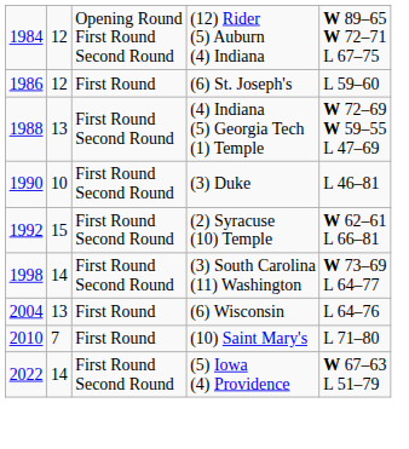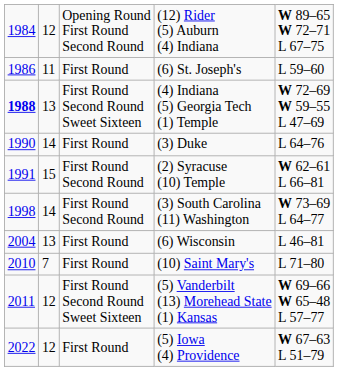(6) St. Joseph's | column 2: 12 -> 11
(4) Indiana (5) Georgia Tech (1) Temple | column 1: normal -> bold
(4) Indiana (5) Georgia Tech (1) Temple | column 3: First Round Second Round -> First Round Second Round Sweet Sixteen
(3) Duke | column 2: 10 -> 14
(3) Duke | column 3: First Round Second Round -> First Round
(3) Duke | column 5: L 46–81 -> L 64–76
(2) Syracuse (10) Temple | column 1: 1992 -> 1991
(6) Wisconsin | column 5: L 64–76 -> L 46–81
+ row: 2011 | 12 | First Round Second Round Sweet Sixteen | (5) Vanderbilt (13) Morehead State (1) Kansas | W 69–66 W 65–48 L 57–77
(5) Iowa (4) Providence | column 2: 14 -> 12
(5) Iowa (4) Providence | column 3: First Round Second Round -> First Round
